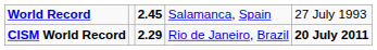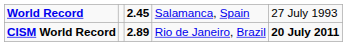CISM World Record | column 3: 2.29 -> 2.89
